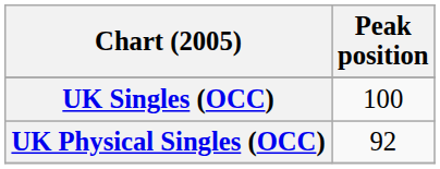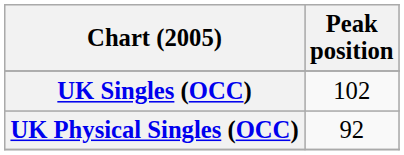UK Singles (OCC) | Peak position: 100 -> 102
